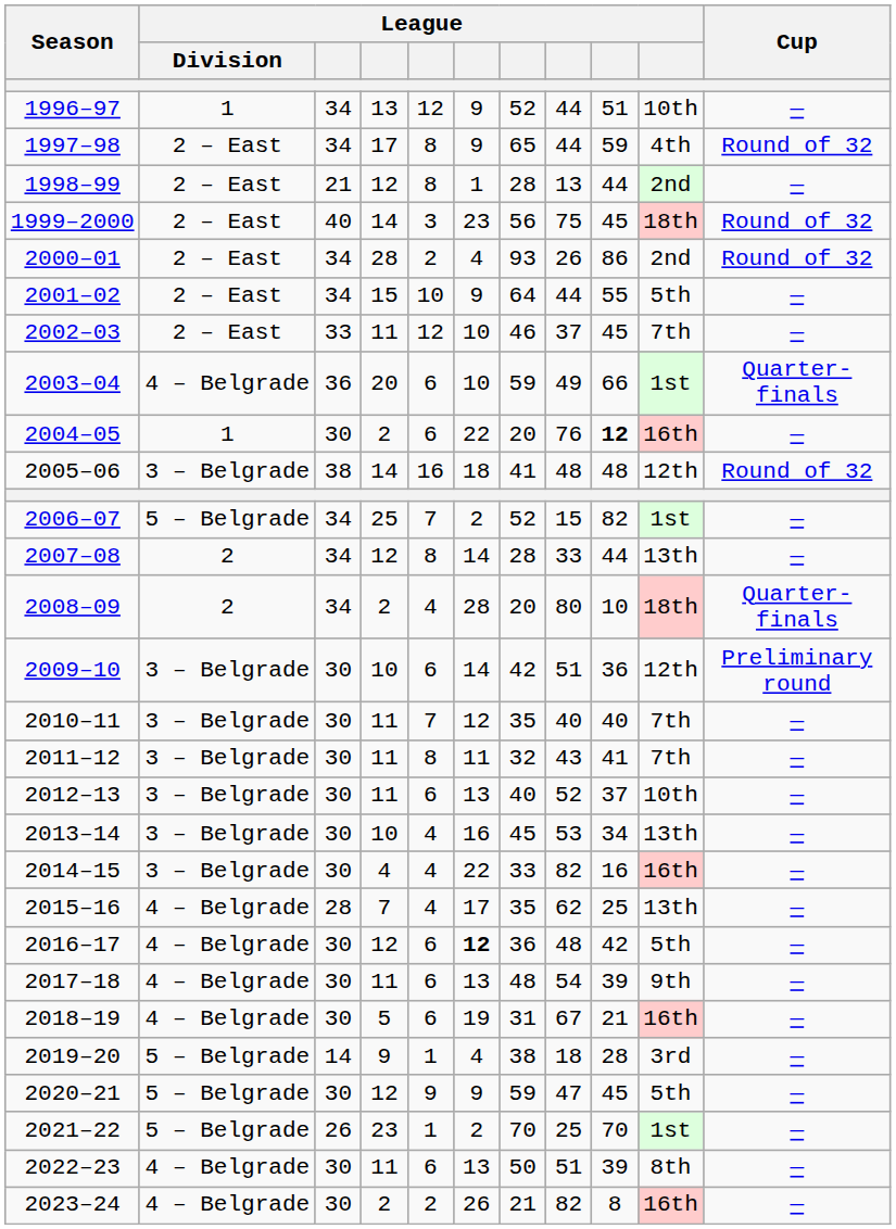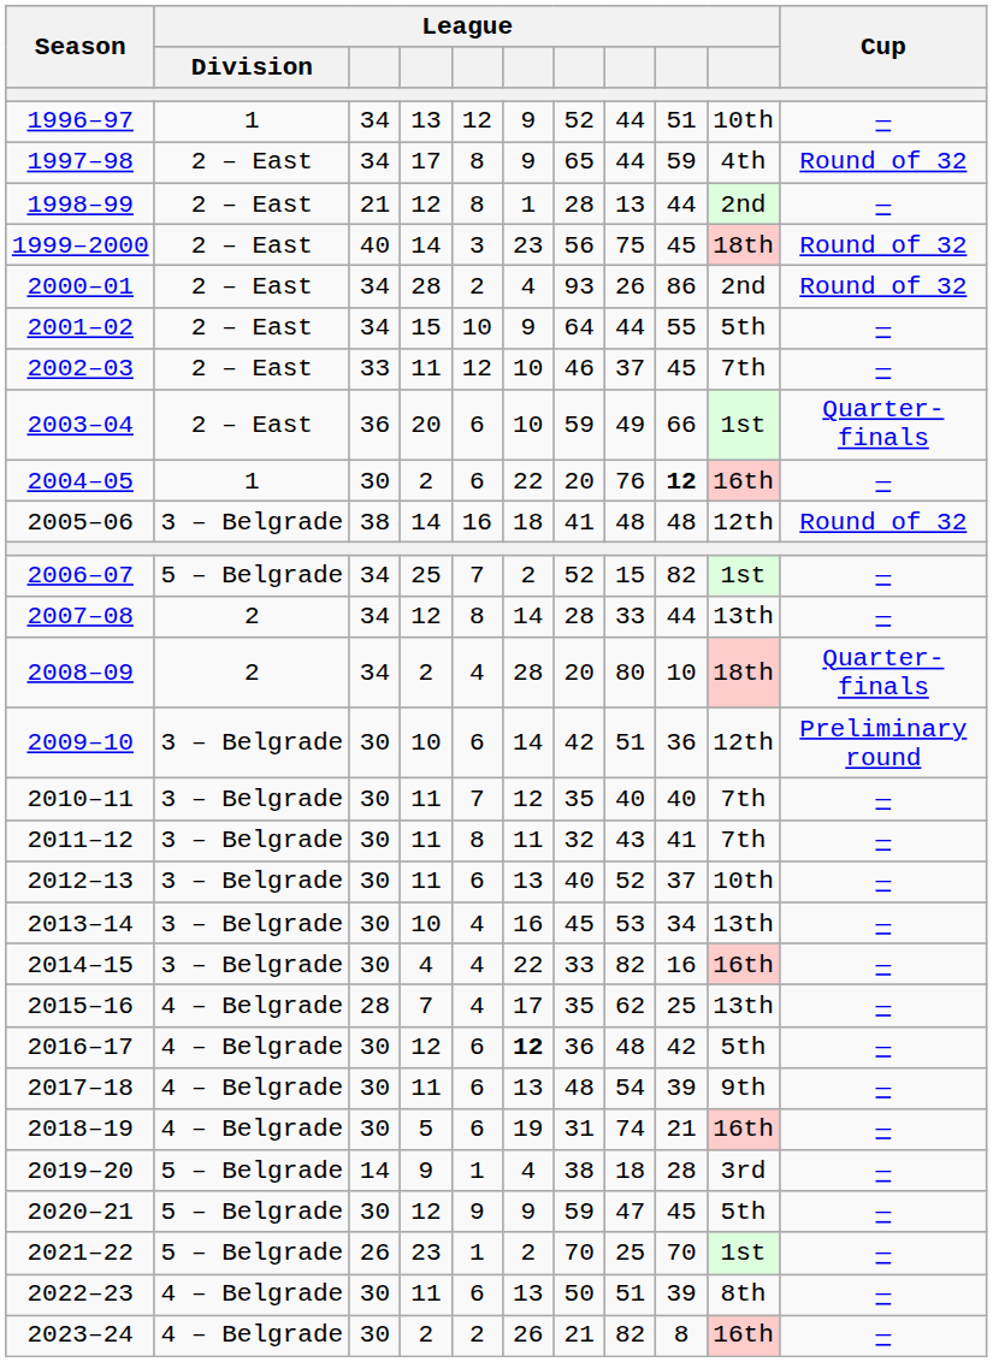2003–04 | League / Division: 4 – Belgrade -> 2 – East
2018–19 | column 8: 67 -> 74
